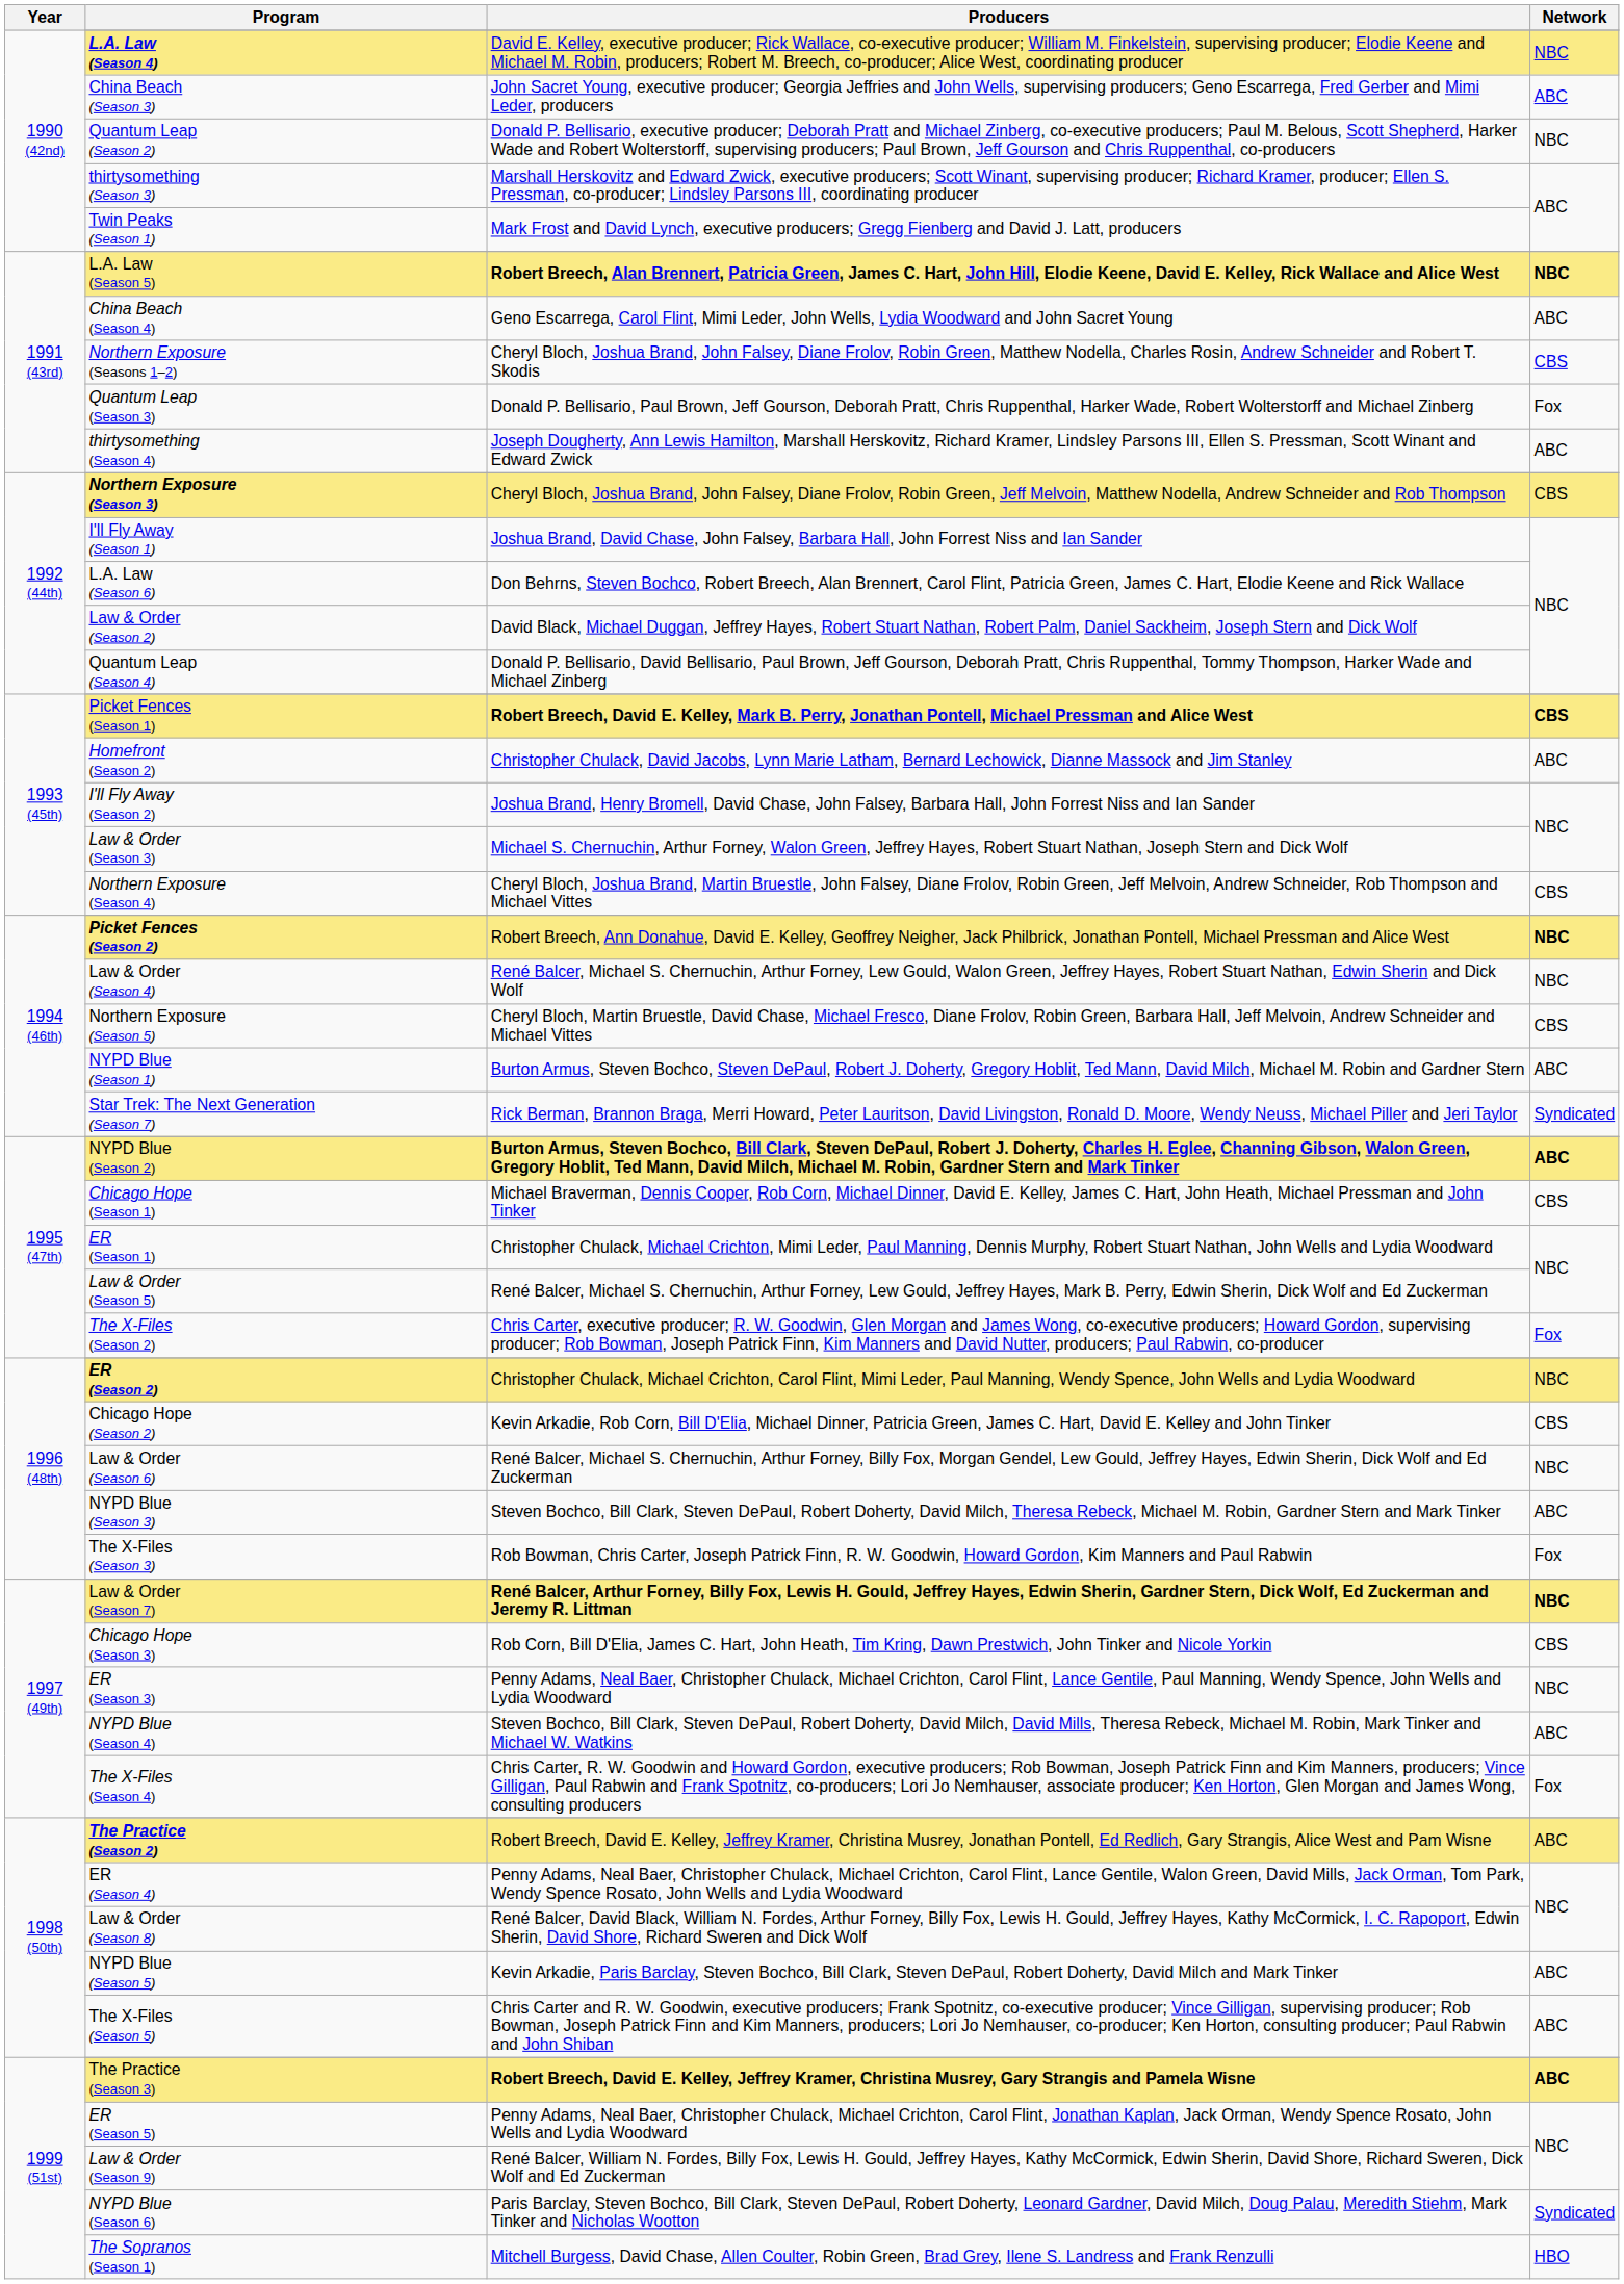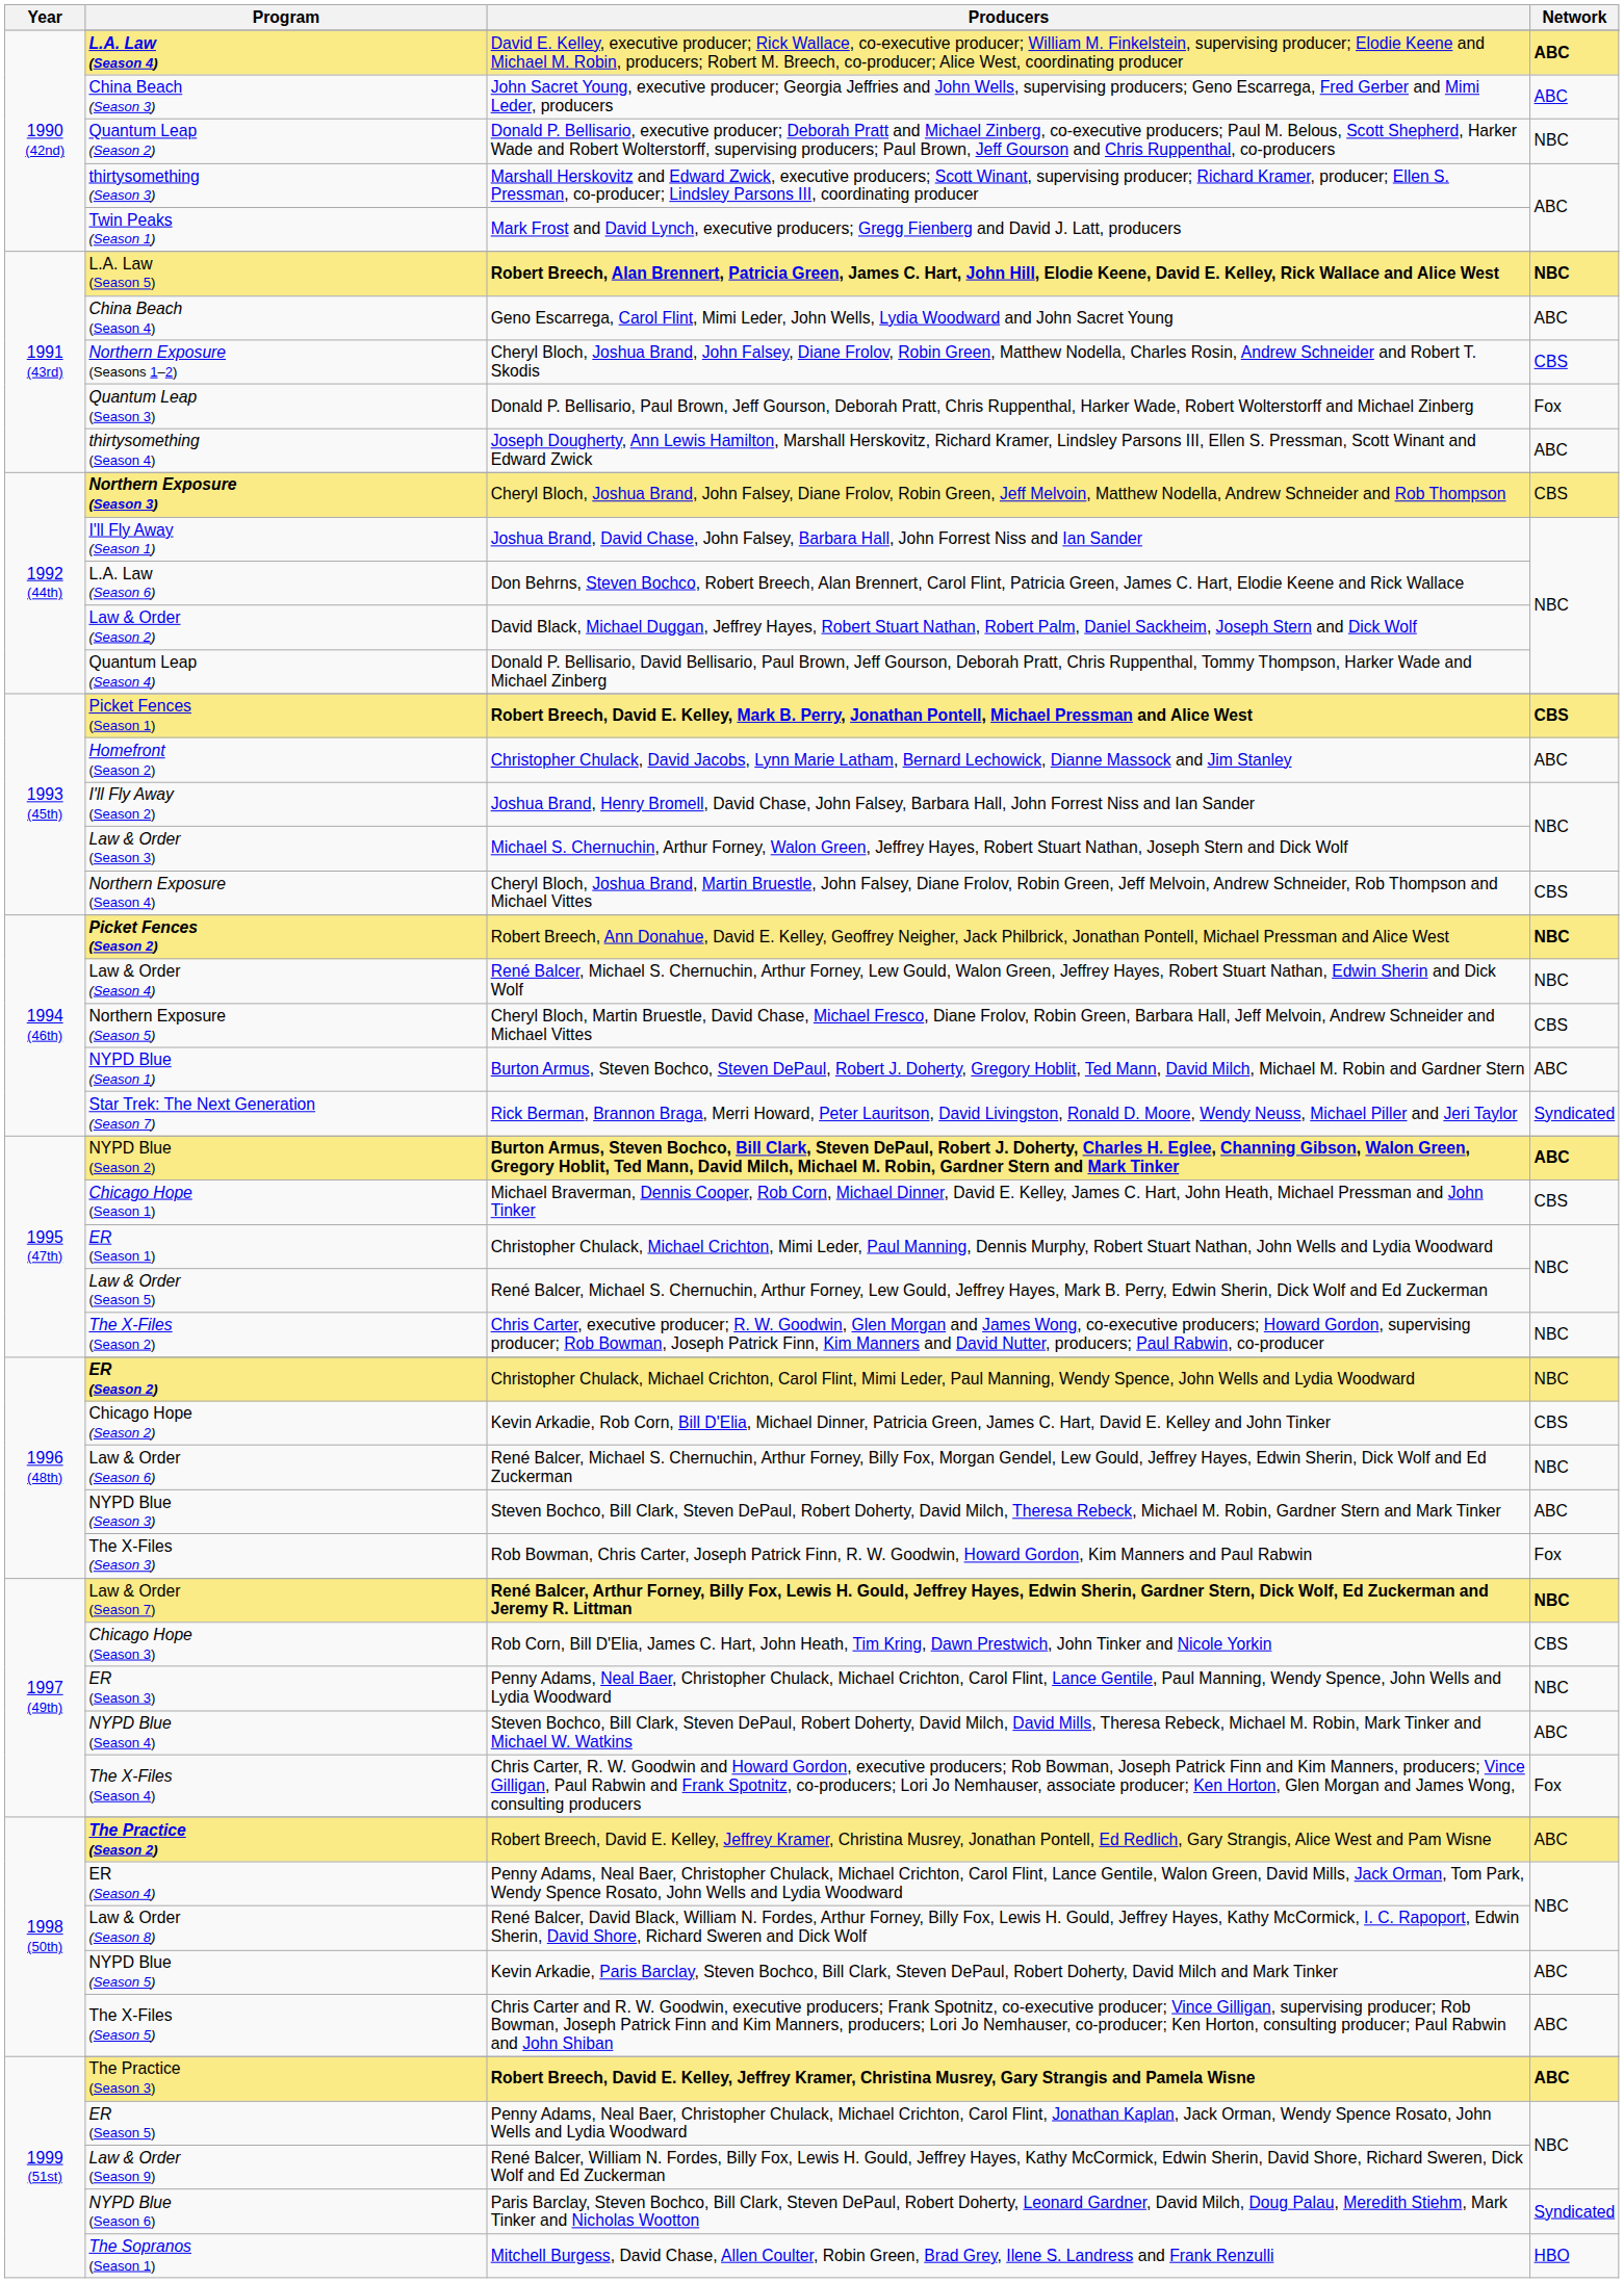L.A. Law (Season 4) | Network: NBC -> ABC
The X-Files (Season 2) | Network: Fox -> NBC
